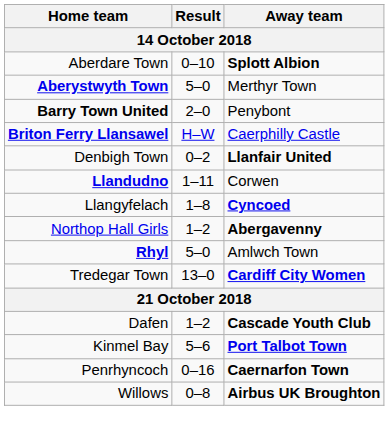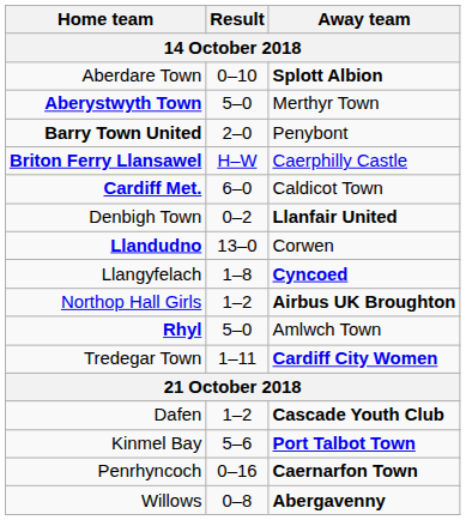+ row: Cardiff Met. | 6–0 | Caldicot Town
Llandudno | Result: 1–11 -> 13–0
Northop Hall Girls | Away team: Abergavenny -> Airbus UK Broughton
Tredegar Town | Result: 13–0 -> 1–11
Willows | Away team: Airbus UK Broughton -> Abergavenny
